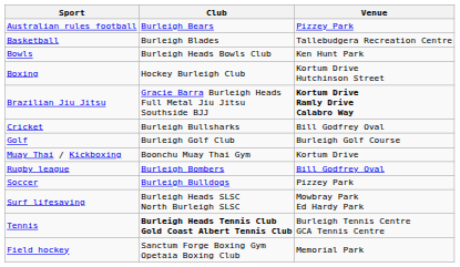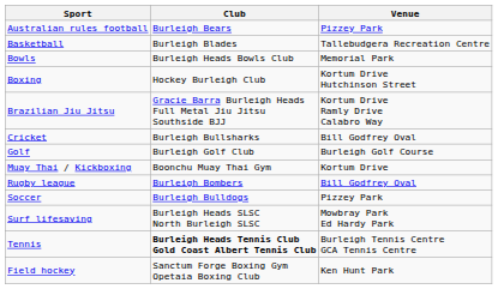Bowls | Venue: Ken Hunt Park -> Memorial Park
Brazilian Jiu Jitsu | Venue: bold -> normal
Field hockey | Venue: Memorial Park -> Ken Hunt Park
